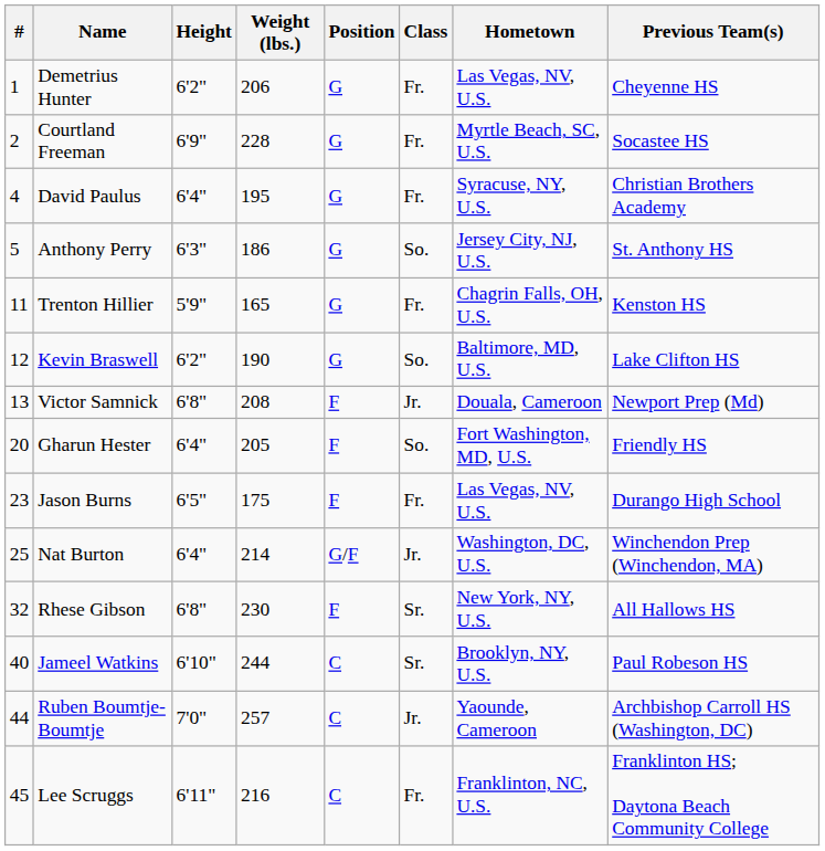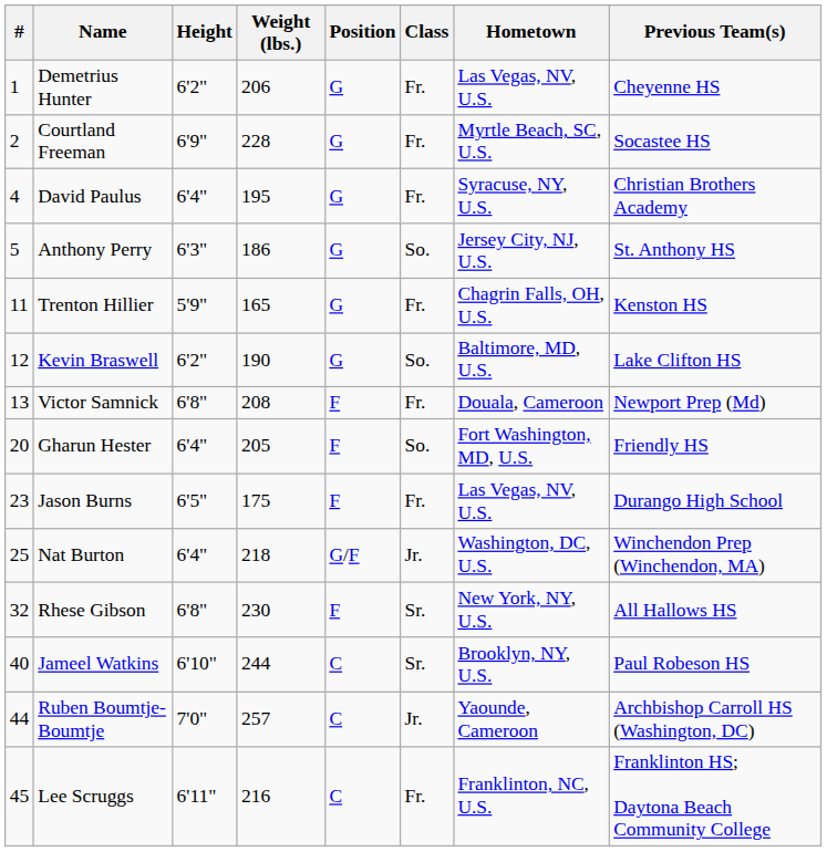Victor Samnick | Class: Jr. -> Fr.
Nat Burton | Weight (lbs.): 214 -> 218
